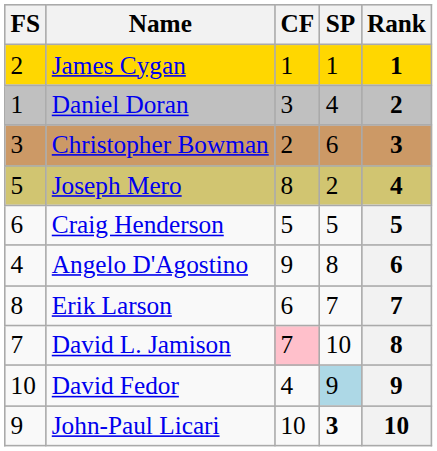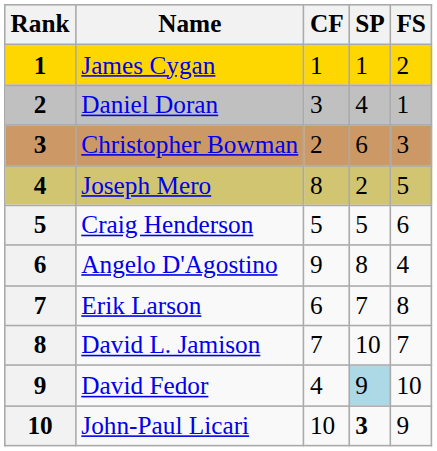columns swapped: Rank <-> FS
David L. Jamison | CF: pink background -> no background
